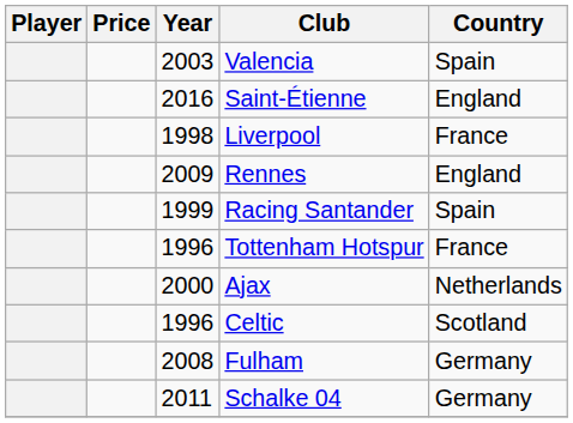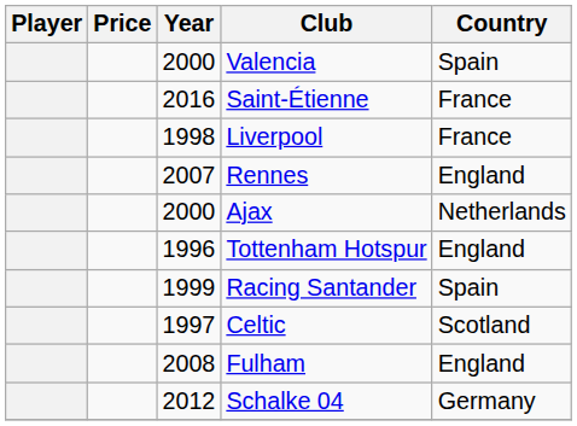Valencia | Year: 2003 -> 2000
Saint-Étienne | Country: England -> France
Rennes | Year: 2009 -> 2007
rows swapped: Racing Santander <-> Ajax
Tottenham Hotspur | Country: France -> England
Celtic | Year: 1996 -> 1997
Fulham | Country: Germany -> England
Schalke 04 | Year: 2011 -> 2012
